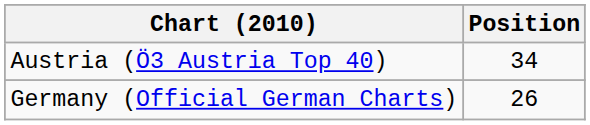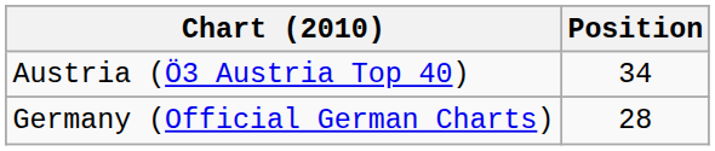Germany (Official German Charts) | Position: 26 -> 28
